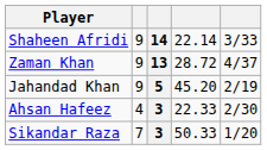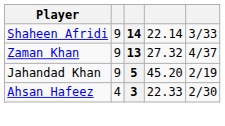Zaman Khan | column 4: 28.72 -> 27.32
- row: Sikandar Raza | 7 | 3 | 50.33 | 1/20
